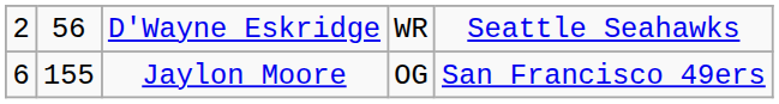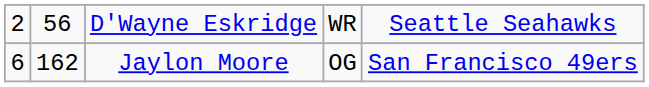Jaylon Moore | column 2: 155 -> 162
